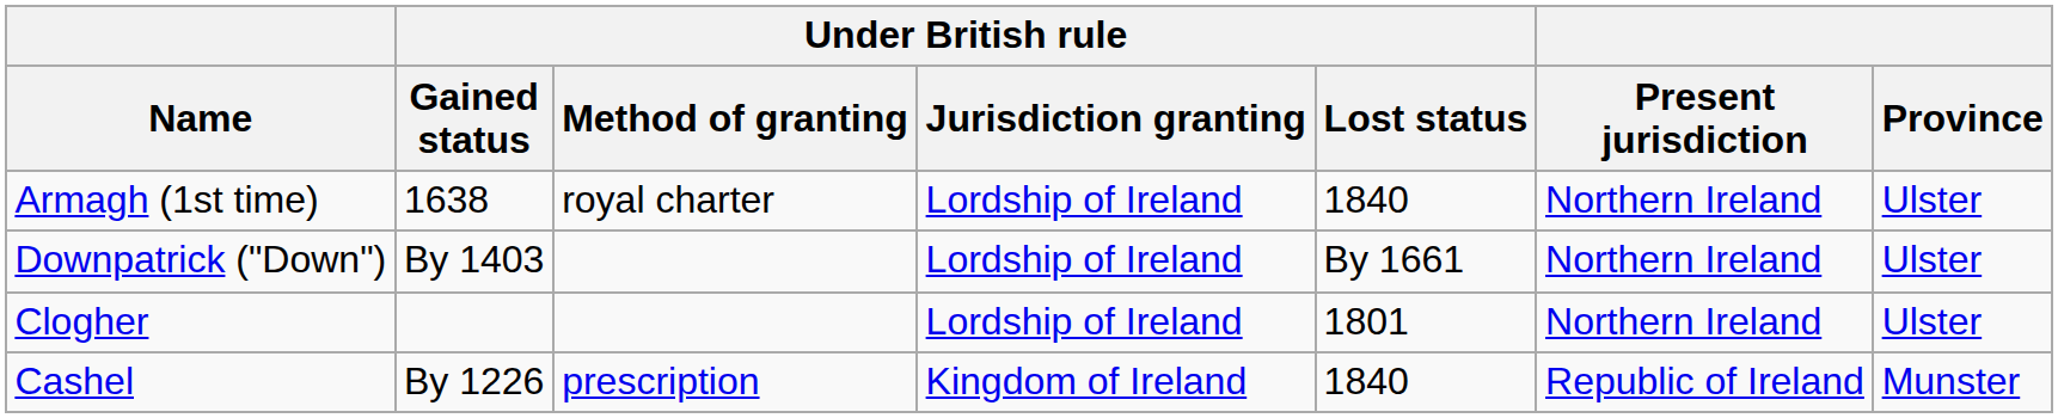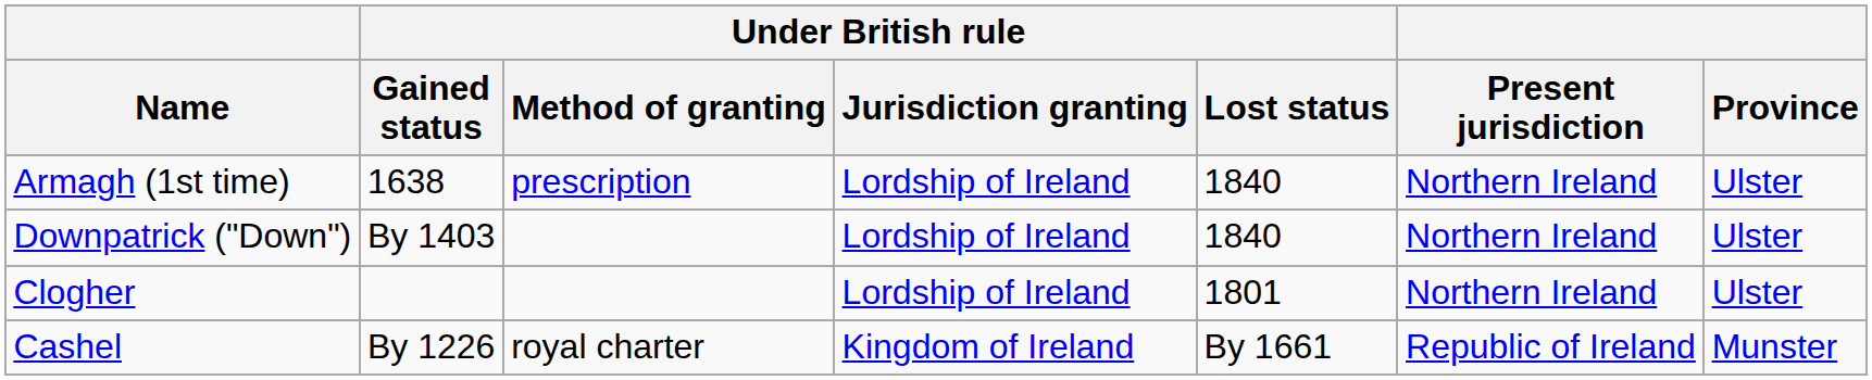Armagh (1st time) | Under British rule / Method of granting: royal charter -> prescription
Downpatrick ("Down") | Under British rule / Lost status: By 1661 -> 1840
Cashel | Under British rule / Method of granting: prescription -> royal charter
Cashel | Under British rule / Lost status: 1840 -> By 1661
